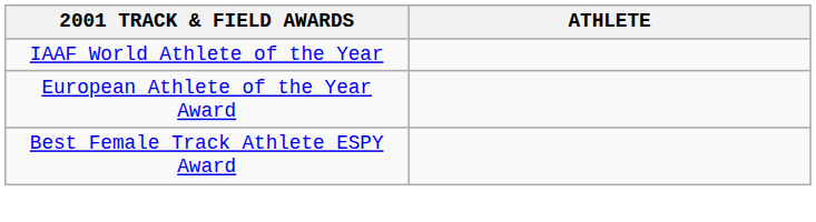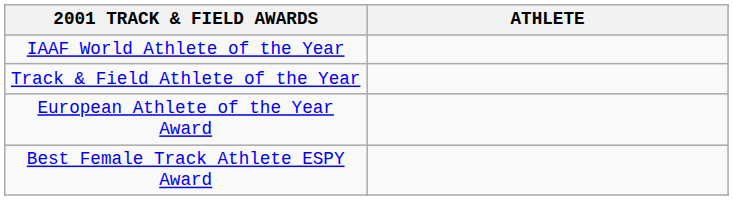+ row: Track & Field Athlete of the Year
